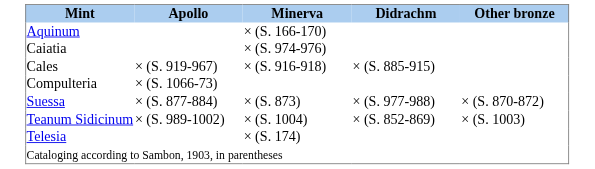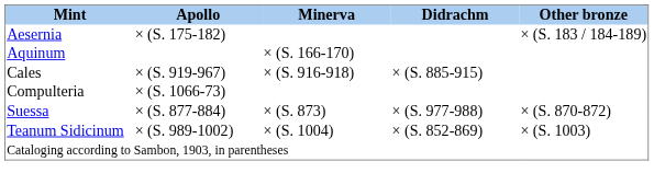+ row: Aesernia | × (S. 175-182) | × (S. 183 / 184-189)
- row: Caiatia | × (S. 974-976)
- row: Telesia | × (S. 174)
